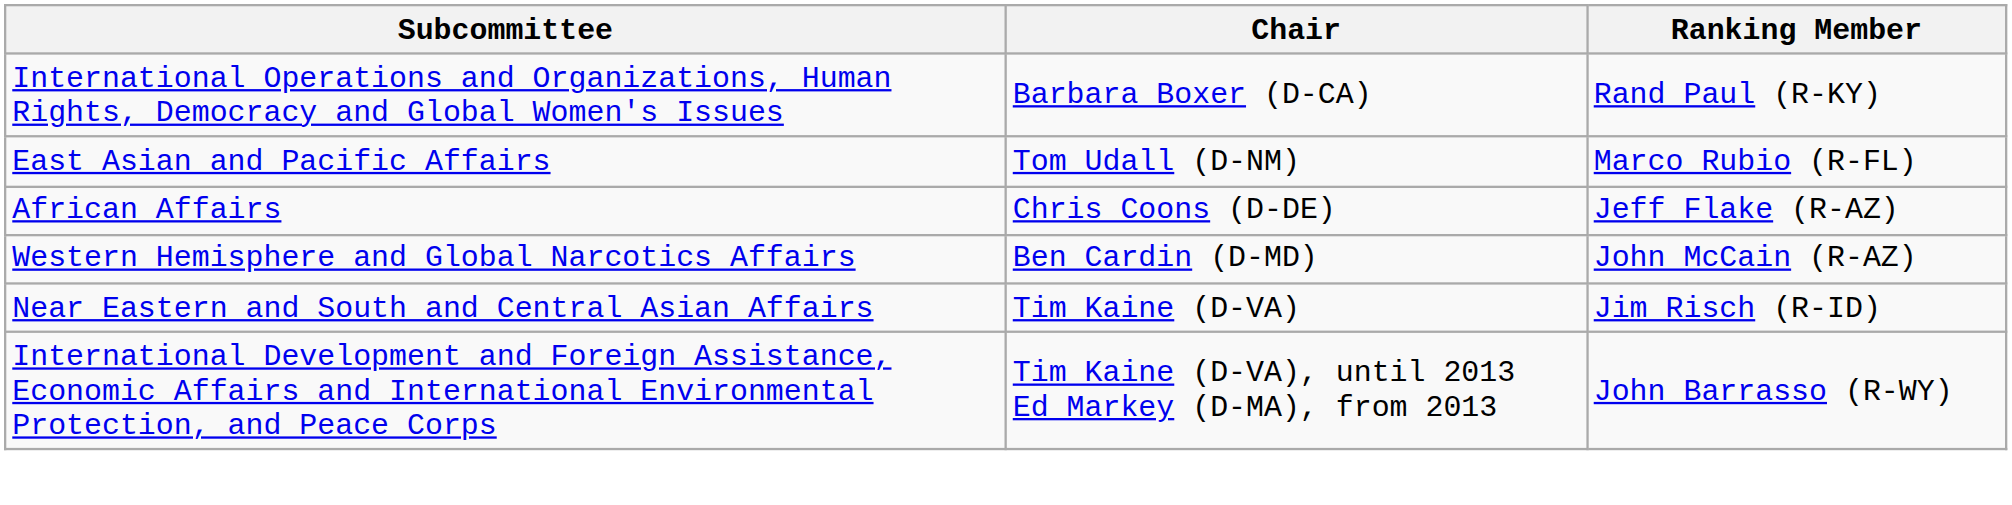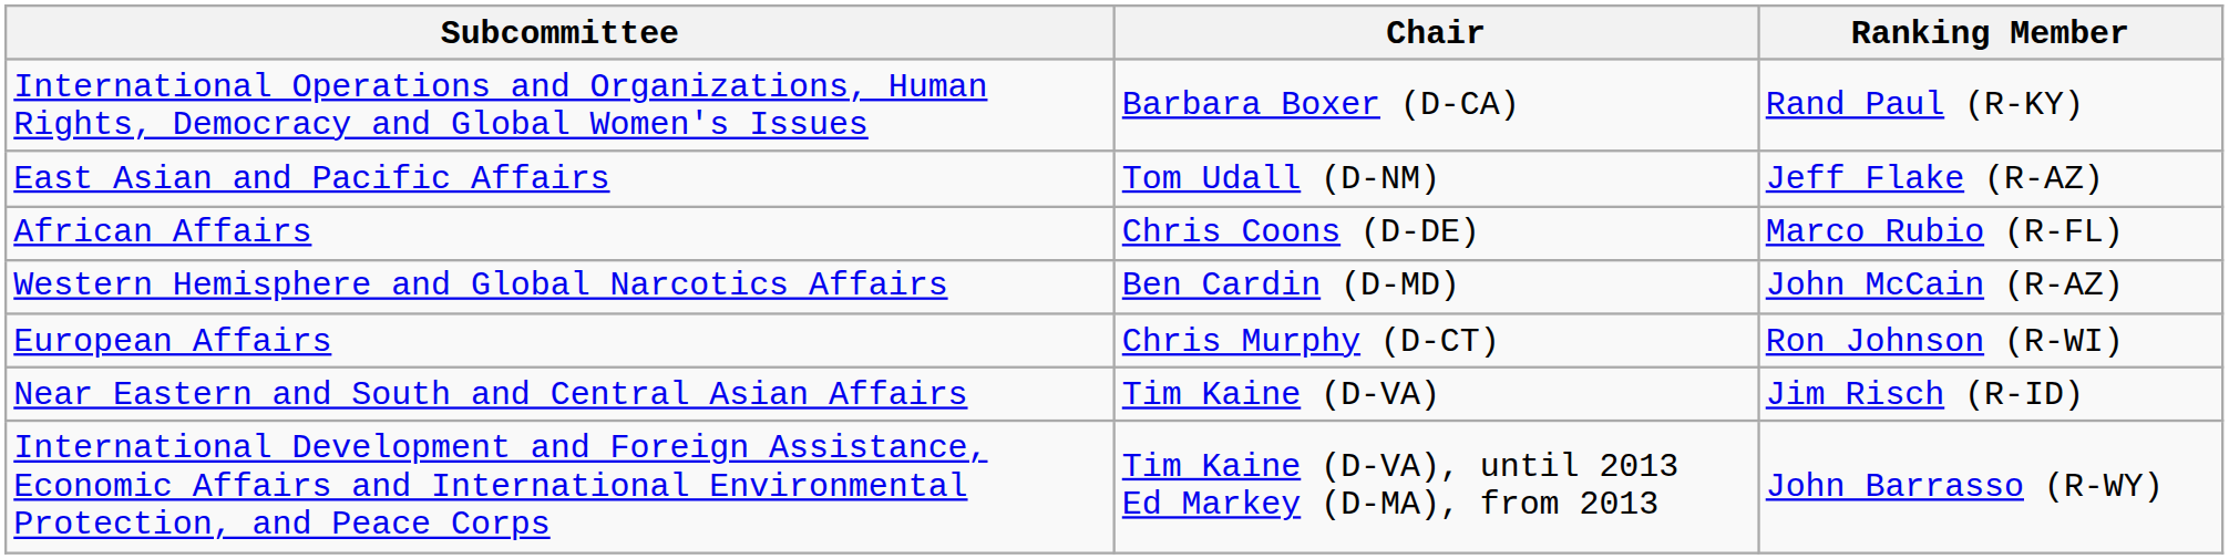East Asian and Pacific Affairs | Ranking Member: Marco Rubio (R-FL) -> Jeff Flake (R-AZ)
African Affairs | Ranking Member: Jeff Flake (R-AZ) -> Marco Rubio (R-FL)
+ row: European Affairs | Chris Murphy (D-CT) | Ron Johnson (R-WI)
